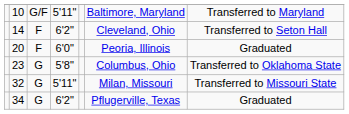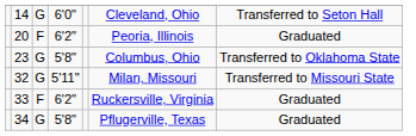- row: 10 | G/F | 5'11" | Baltimore, Maryland | Transferred to Maryland
14 | column 3: F -> G
14 | column 4: 6'2" -> 6'0"
20 | column 4: 6'0" -> 6'2"
+ row: 33 | F | 6'2" | Ruckersville, Virginia | Graduated
34 | column 4: 6'2" -> 5'8"
